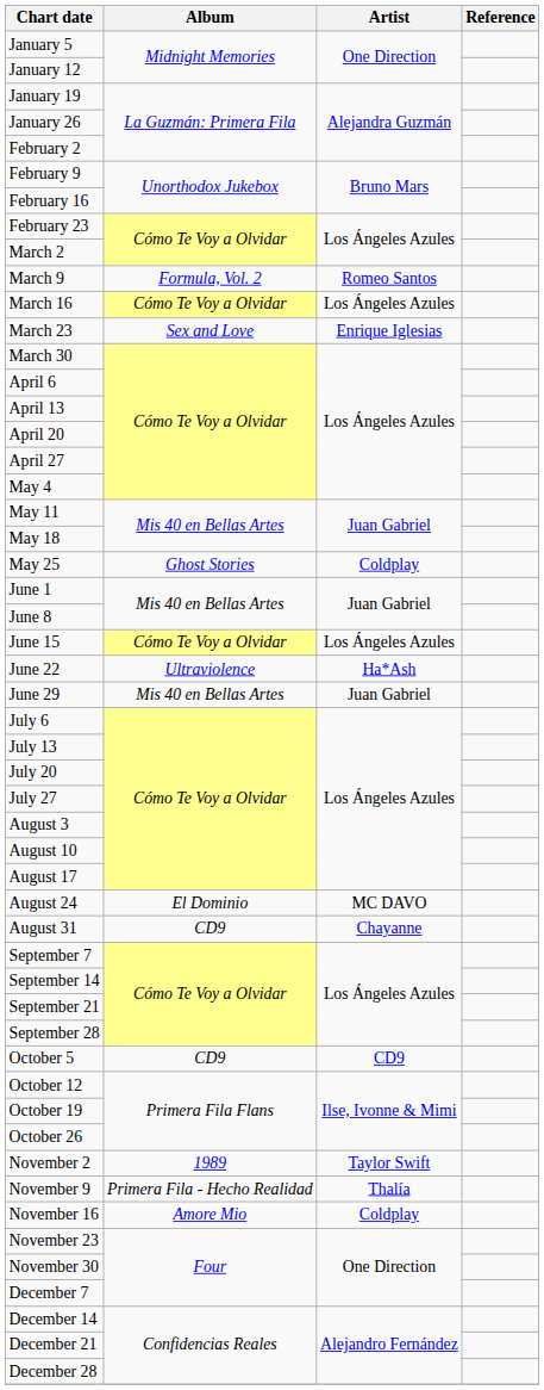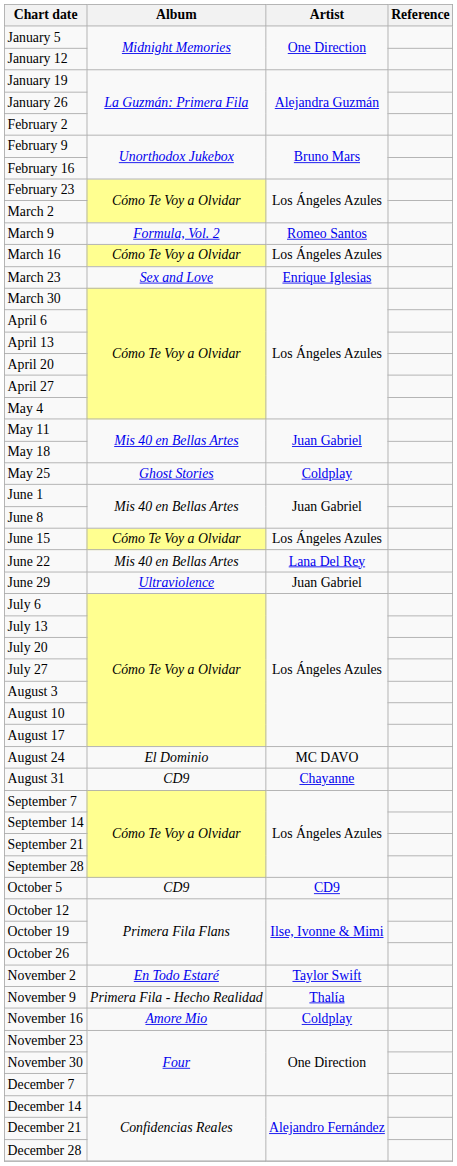June 22 | Album: Ultraviolence -> Mis 40 en Bellas Artes
June 22 | Artist: Ha*Ash -> Lana Del Rey
June 29 | Album: Mis 40 en Bellas Artes -> Ultraviolence
November 2 | Album: 1989 -> En Todo Estaré
